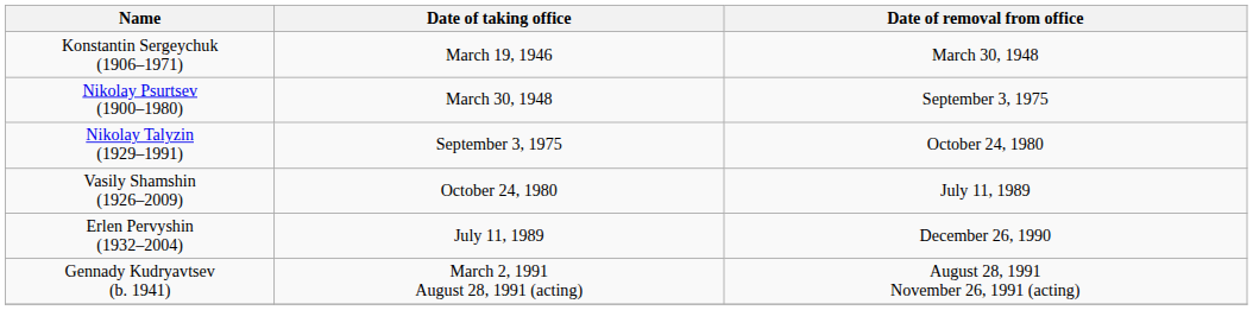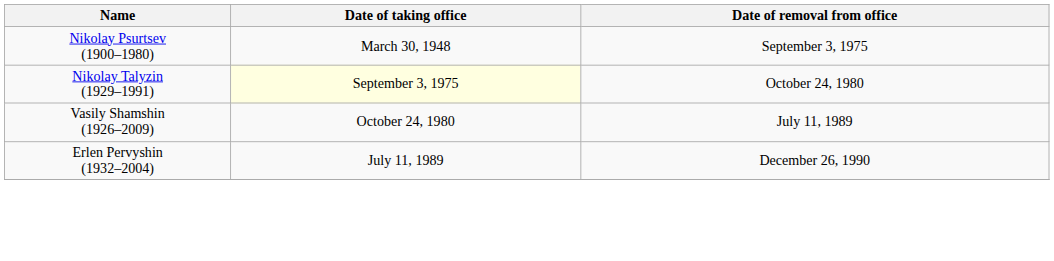- row: Konstantin Sergeychuk (1906–1971) | March 19, 1946 | March 30, 1948
Nikolay Talyzin (1929–1991) | Date of taking office: no background -> lightyellow background
- row: Gennady Kudryavtsev (b. 1941) | March 2, 1991 August 28, 1991 (acting) | August 28, 1991 November 26, 1991 (acting)
